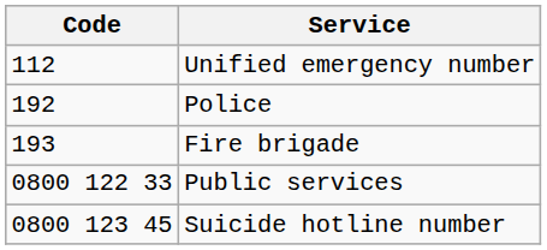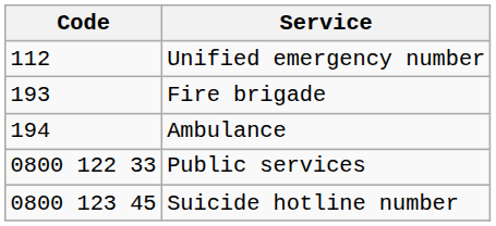- row: 192 | Police
+ row: 194 | Ambulance
